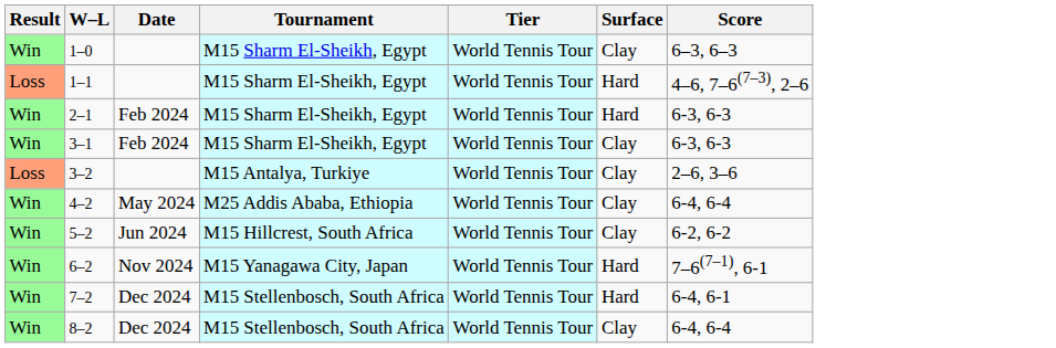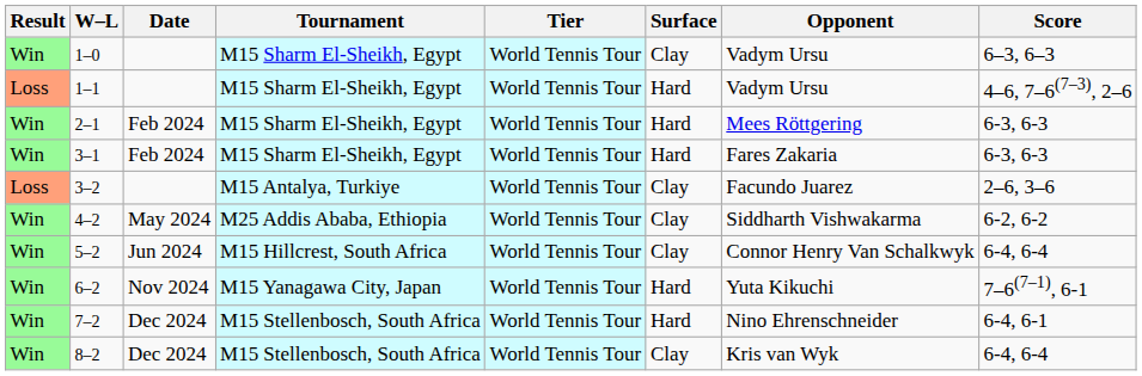+ column: Opponent | Vadym Ursu | Vadym Ursu | Mees Röttgering | Fares Zakaria | Facundo Juarez | Siddharth Vishwakarma | Connor Henry Van Schalkwyk | Yuta Kikuchi | Nino Ehrenschneider | Kris van Wyk
3–1 | Surface: Clay -> Hard
4–2 | Score: 6-4, 6-4 -> 6-2, 6-2
5–2 | Score: 6-2, 6-2 -> 6-4, 6-4
